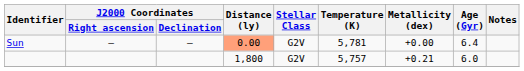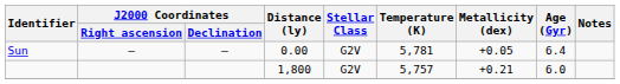Sun | Distance (ly): lightsalmon background -> no background
Sun | Metallicity (dex): +0.00 -> +0.05
